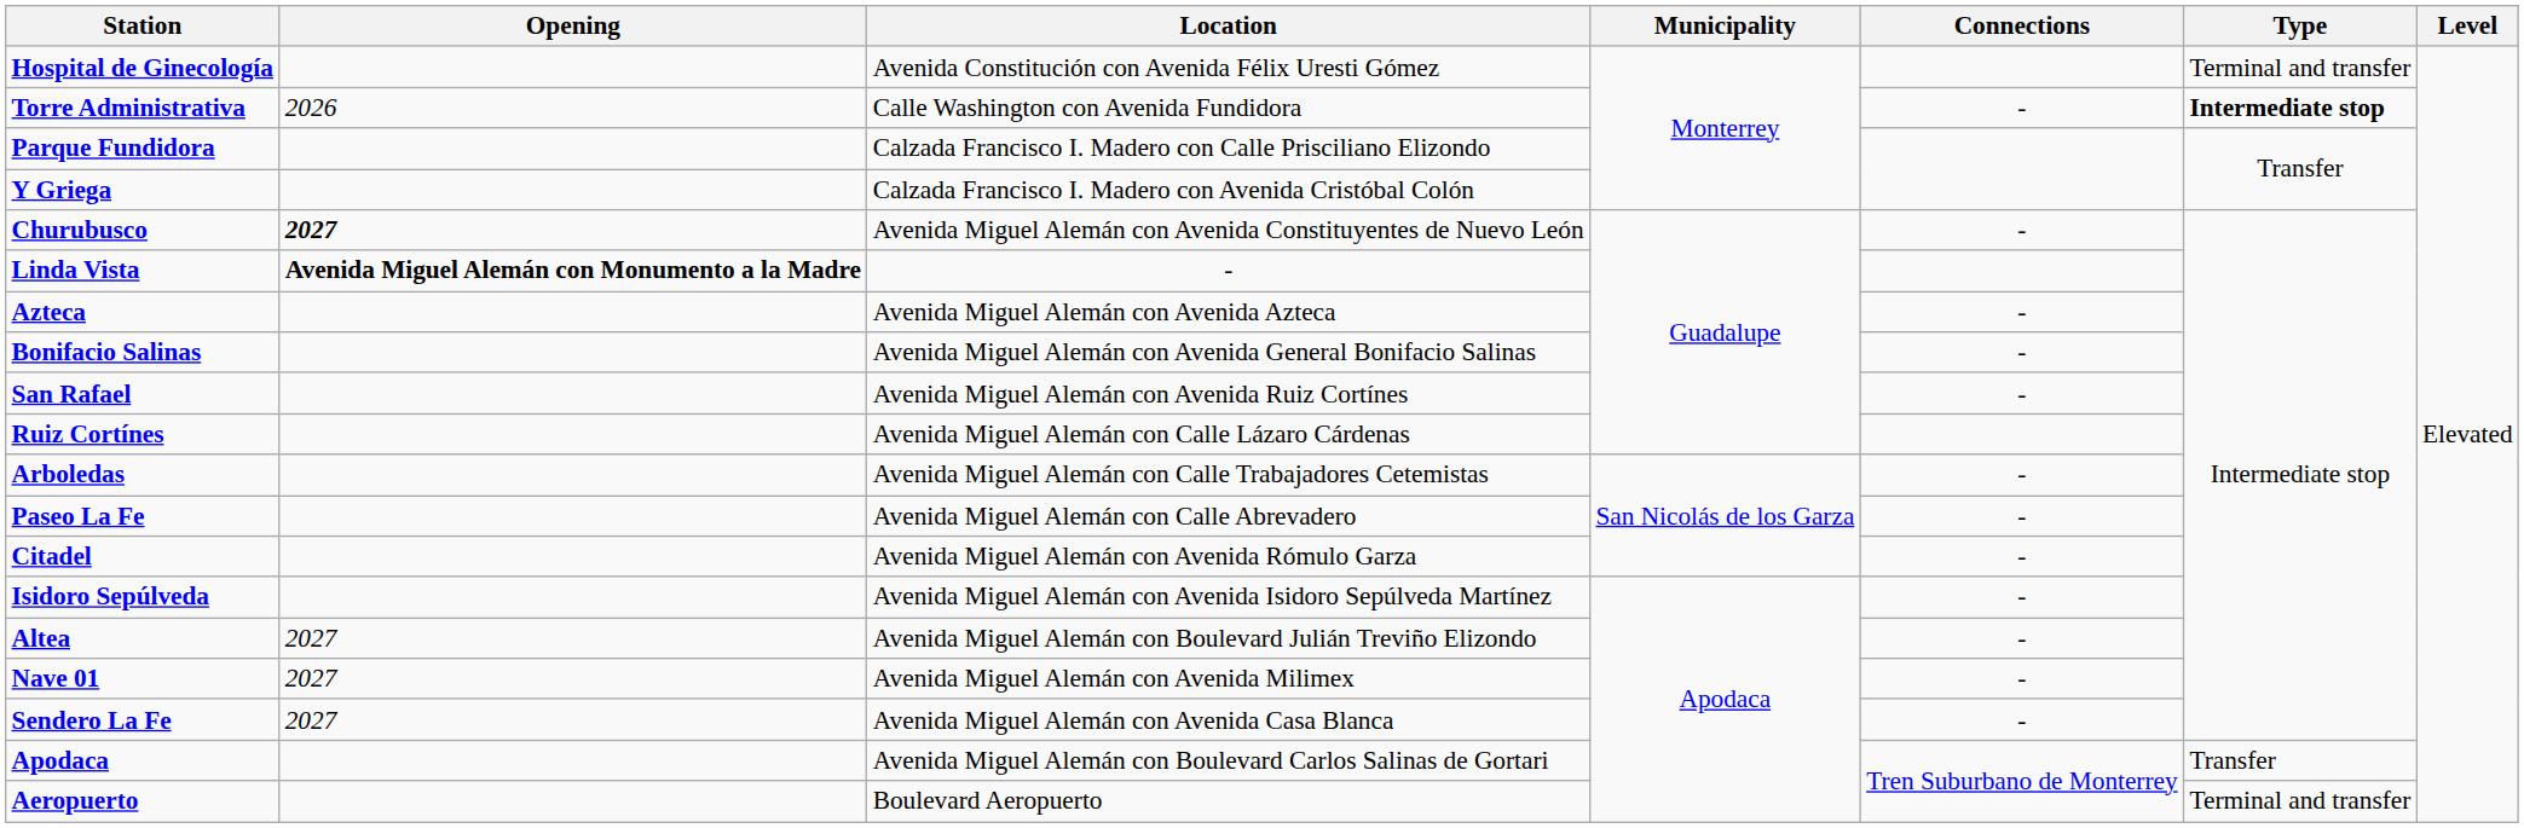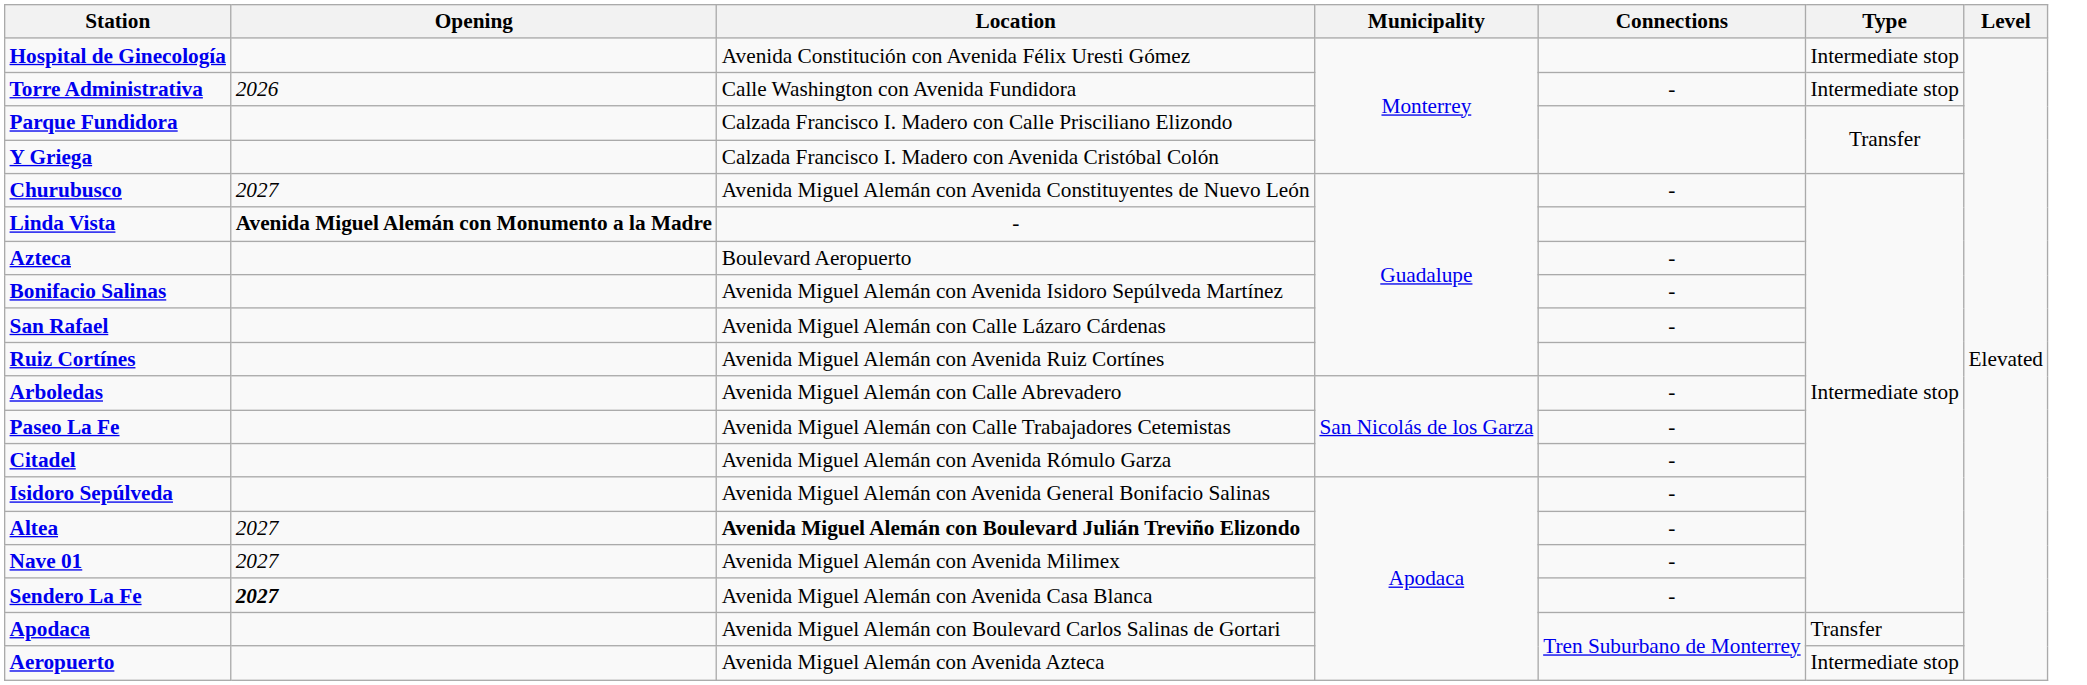Hospital de Ginecología | Type: Terminal and transfer -> Intermediate stop
Torre Administrativa | Type: bold -> normal
Churubusco | Opening: bold -> normal
Azteca | Location: Avenida Miguel Alemán con Avenida Azteca -> Boulevard Aeropuerto
Bonifacio Salinas | Location: Avenida Miguel Alemán con Avenida General Bonifacio Salinas -> Avenida Miguel Alemán con Avenida Isidoro Sepúlveda Martínez
San Rafael | Location: Avenida Miguel Alemán con Avenida Ruiz Cortínes -> Avenida Miguel Alemán con Calle Lázaro Cárdenas
Ruiz Cortínes | Location: Avenida Miguel Alemán con Calle Lázaro Cárdenas -> Avenida Miguel Alemán con Avenida Ruiz Cortínes
Arboledas | Location: Avenida Miguel Alemán con Calle Trabajadores Cetemistas -> Avenida Miguel Alemán con Calle Abrevadero
Paseo La Fe | Location: Avenida Miguel Alemán con Calle Abrevadero -> Avenida Miguel Alemán con Calle Trabajadores Cetemistas
Isidoro Sepúlveda | Location: Avenida Miguel Alemán con Avenida Isidoro Sepúlveda Martínez -> Avenida Miguel Alemán con Avenida General Bonifacio Salinas
Altea | Location: normal -> bold
Sendero La Fe | Opening: normal -> bold
Aeropuerto | Location: Boulevard Aeropuerto -> Avenida Miguel Alemán con Avenida Azteca
Aeropuerto | Type: Terminal and transfer -> Intermediate stop
